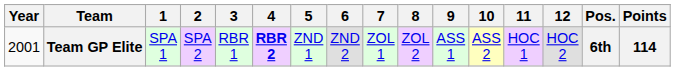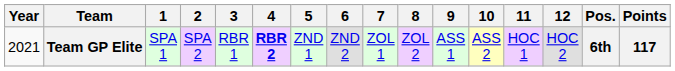Team GP Elite | Year: 2001 -> 2021
Team GP Elite | Points: 114 -> 117
